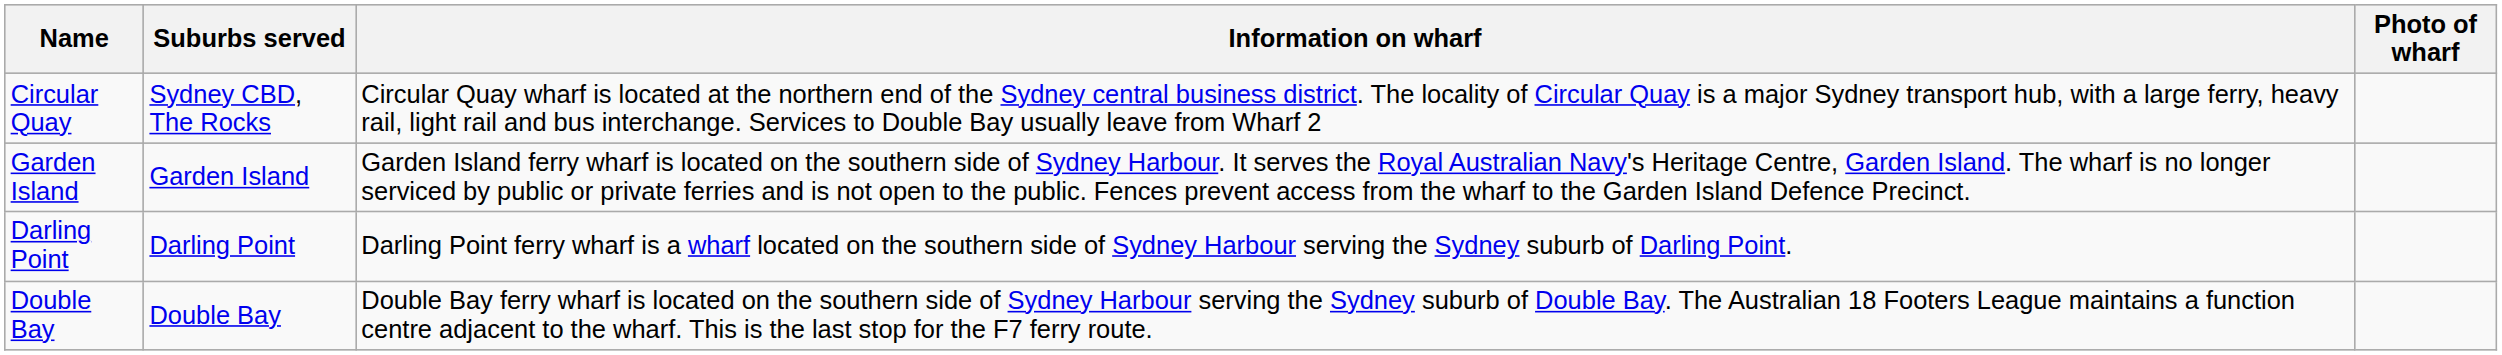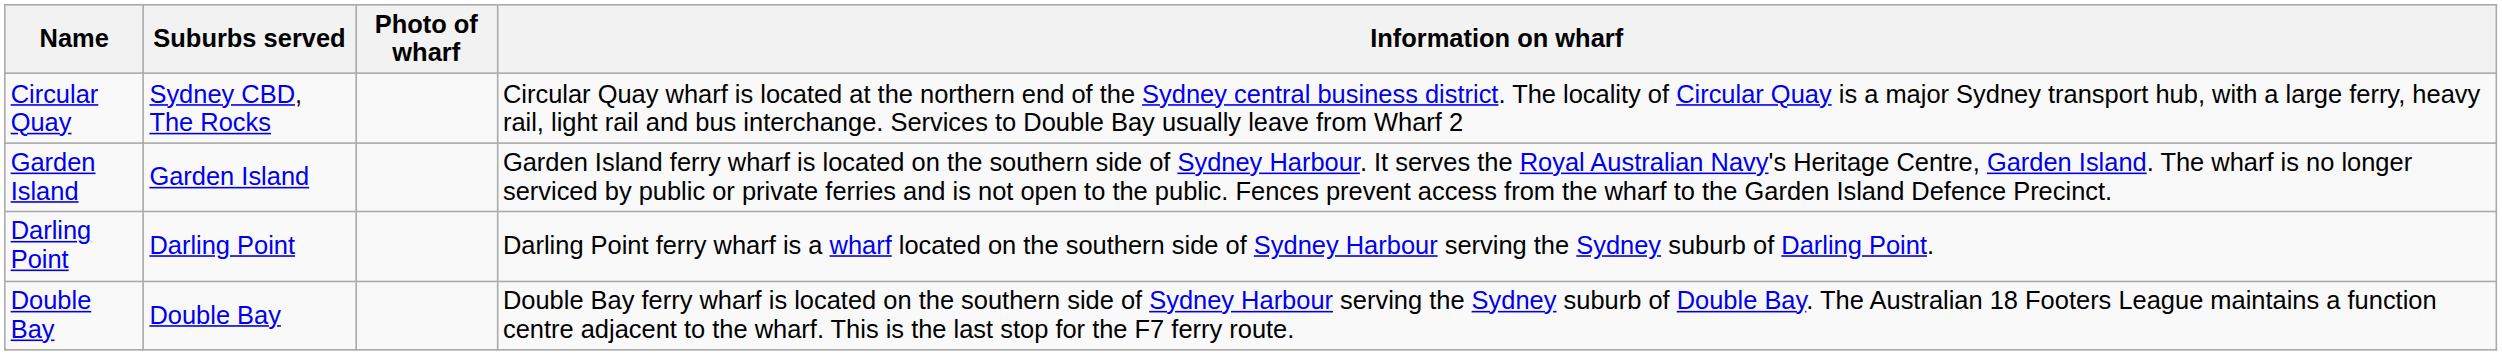columns swapped: Information on wharf <-> Photo of wharf
